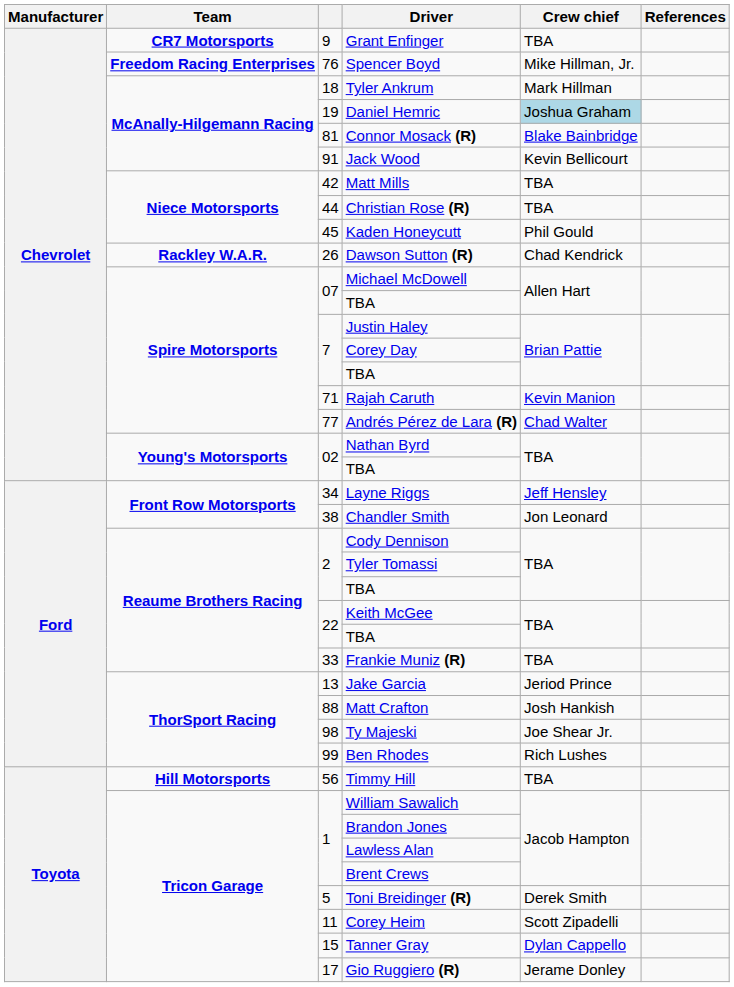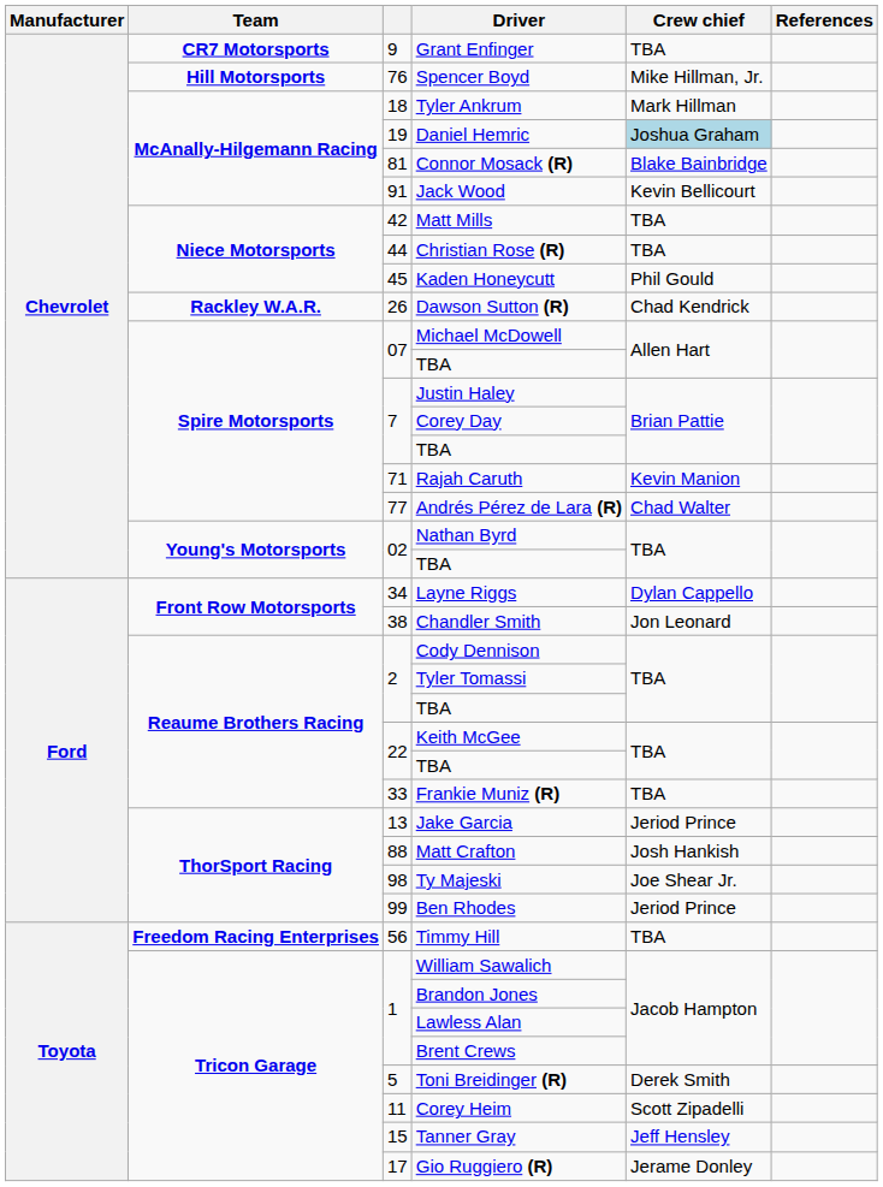Spencer Boyd | Team: Freedom Racing Enterprises -> Hill Motorsports
Layne Riggs | Crew chief: Jeff Hensley -> Dylan Cappello
Ben Rhodes | Crew chief: Rich Lushes -> Jeriod Prince
Timmy Hill | Team: Hill Motorsports -> Freedom Racing Enterprises
Tanner Gray | Crew chief: Dylan Cappello -> Jeff Hensley
